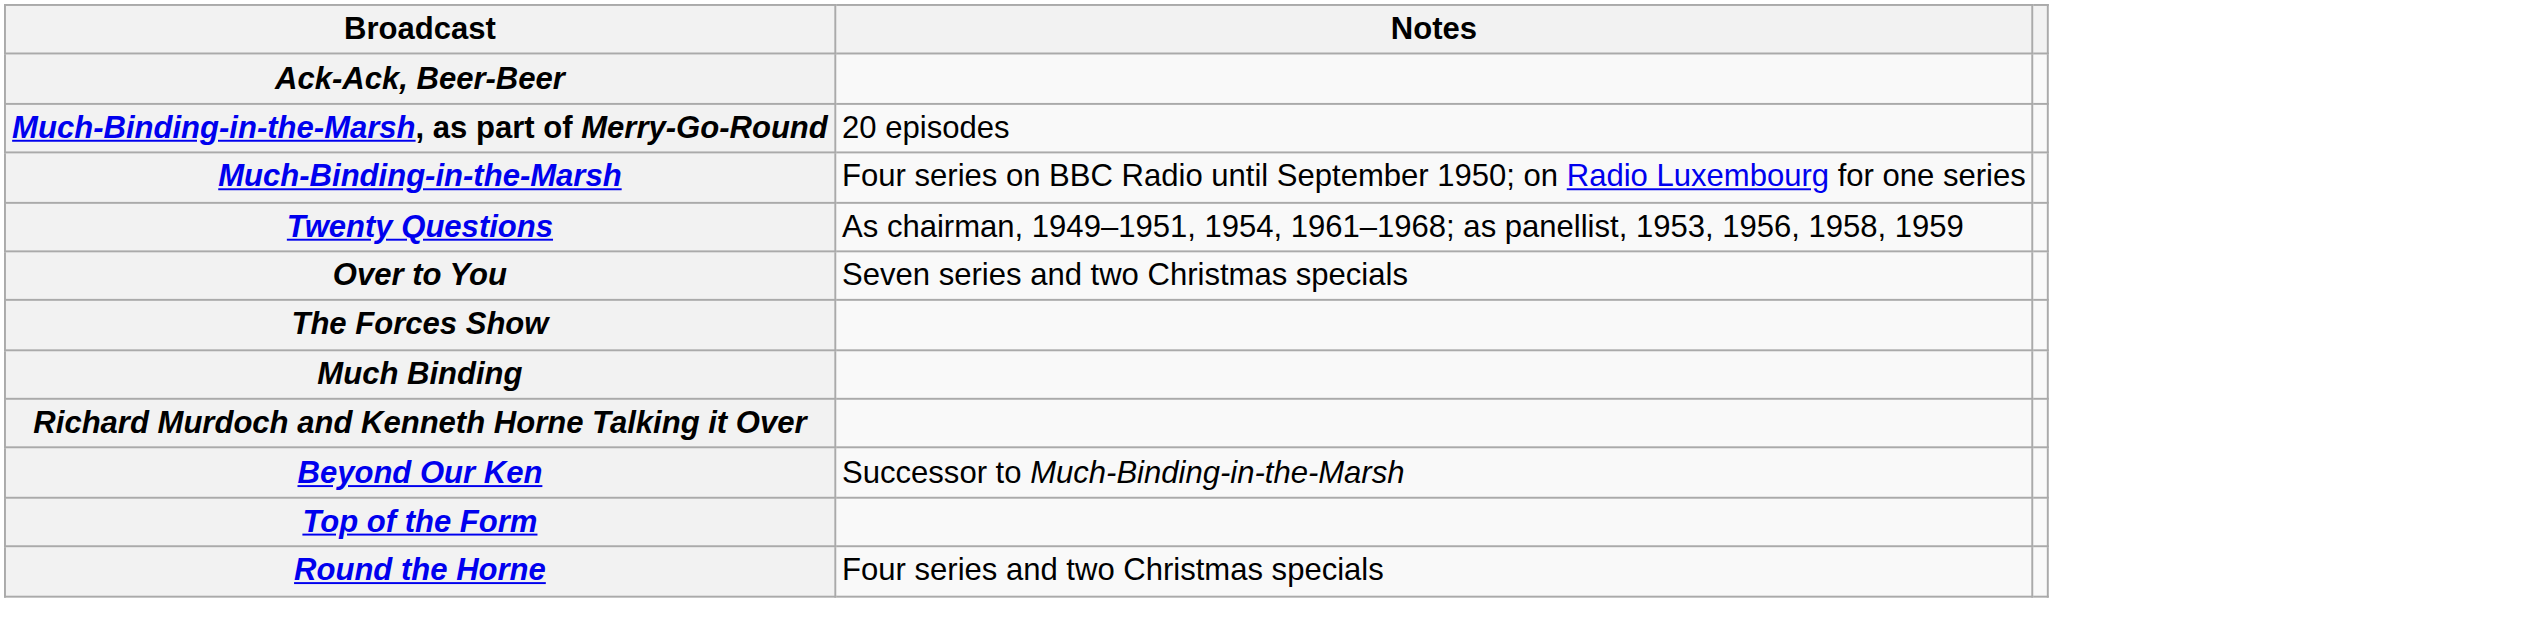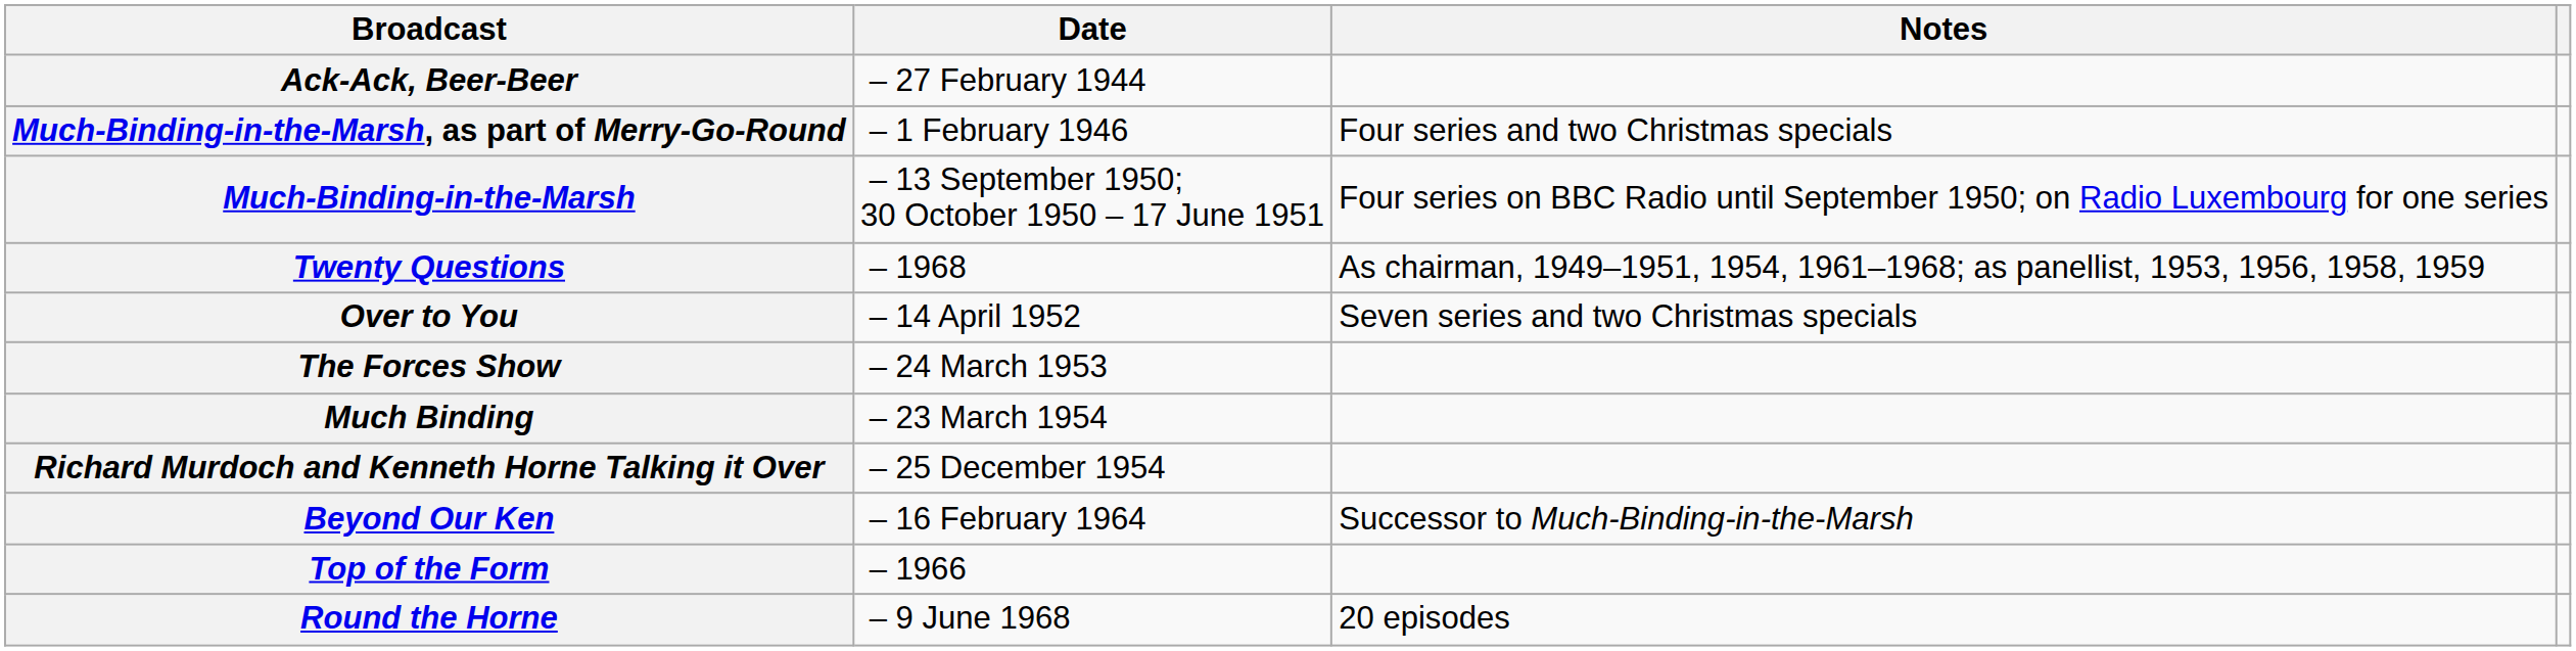+ column: Date | – 27 February 1944 | – 1 February 1946 | – 13 September 1950; 30 October 1950 – 17 June 1951 | – 1968 | – 14 April 1952 | – 24 March 1953 | – 23 March 1954 | – 25 December 1954 | – 16 February 1964 | – 1966 | – 9 June 1968
Much-Binding-in-the-Marsh, as part of Merry-Go-Round | Notes: 20 episodes -> Four series and two Christmas specials
Round the Horne | Notes: Four series and two Christmas specials -> 20 episodes
